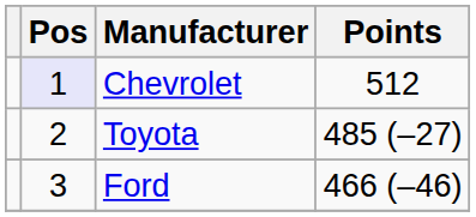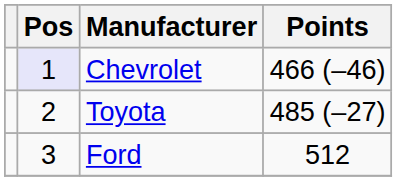Chevrolet | Points: 512 -> 466 (–46)
Ford | Points: 466 (–46) -> 512
